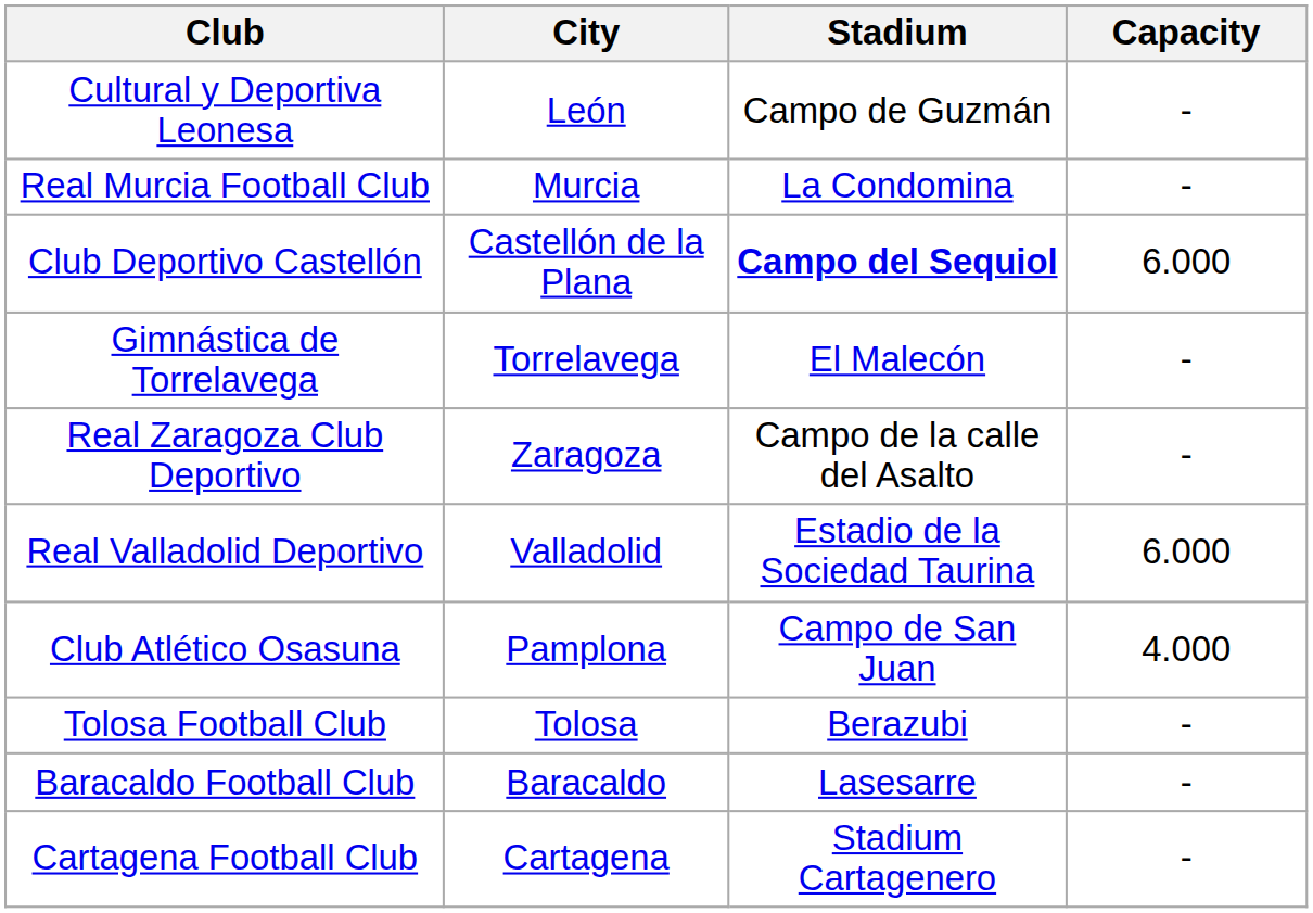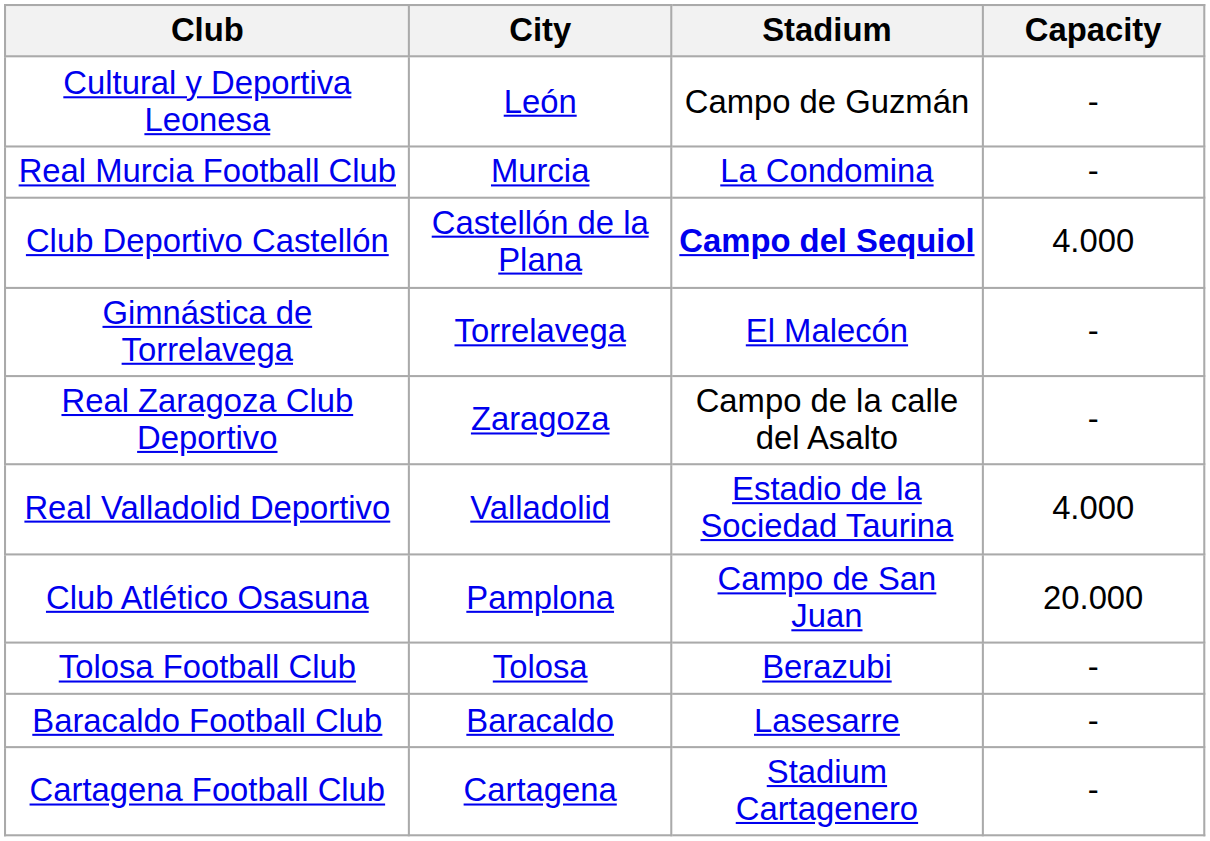Club Deportivo Castellón | Capacity: 6.000 -> 4.000
Real Valladolid Deportivo | Capacity: 6.000 -> 4.000
Club Atlético Osasuna | Capacity: 4.000 -> 20.000
